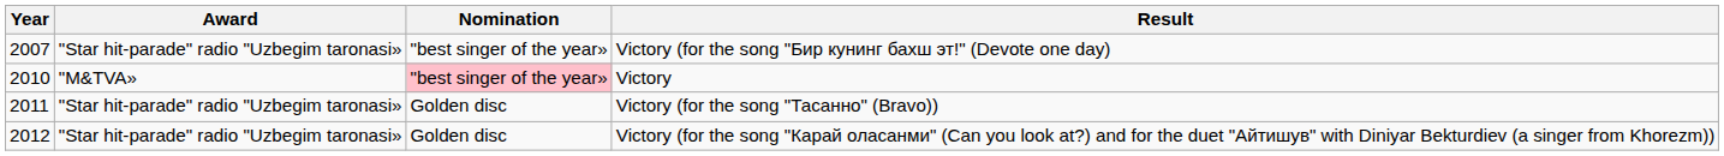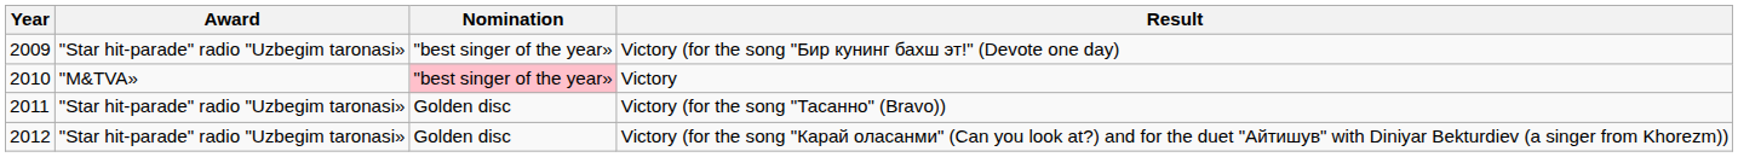Victory (for the song "Бир кунинг бахш эт!" (Devote one day) | Year: 2007 -> 2009
